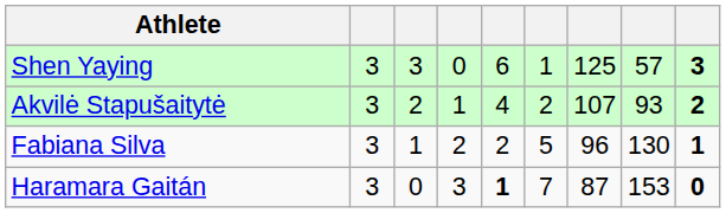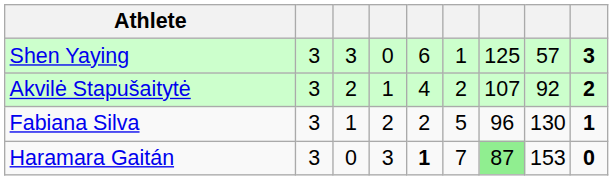Akvilė Stapušaitytė | column 8: 93 -> 92
Haramara Gaitán | column 7: no background -> lightgreen background
